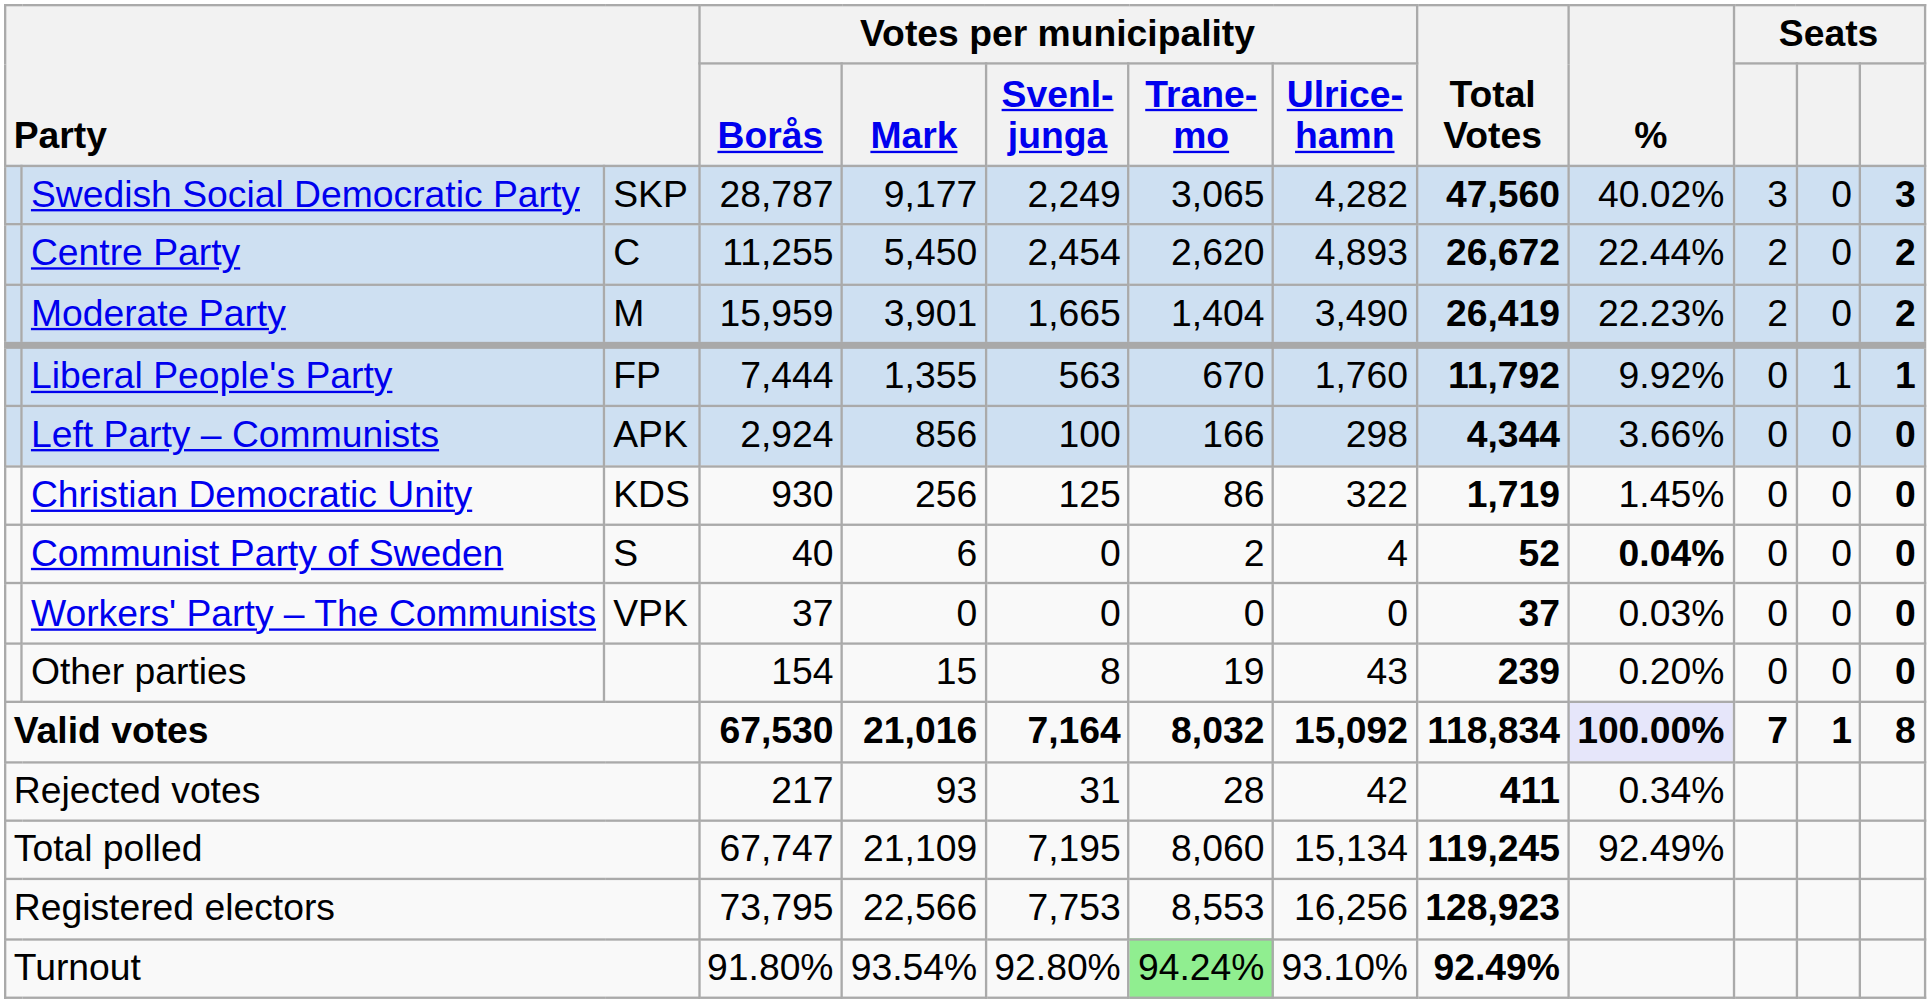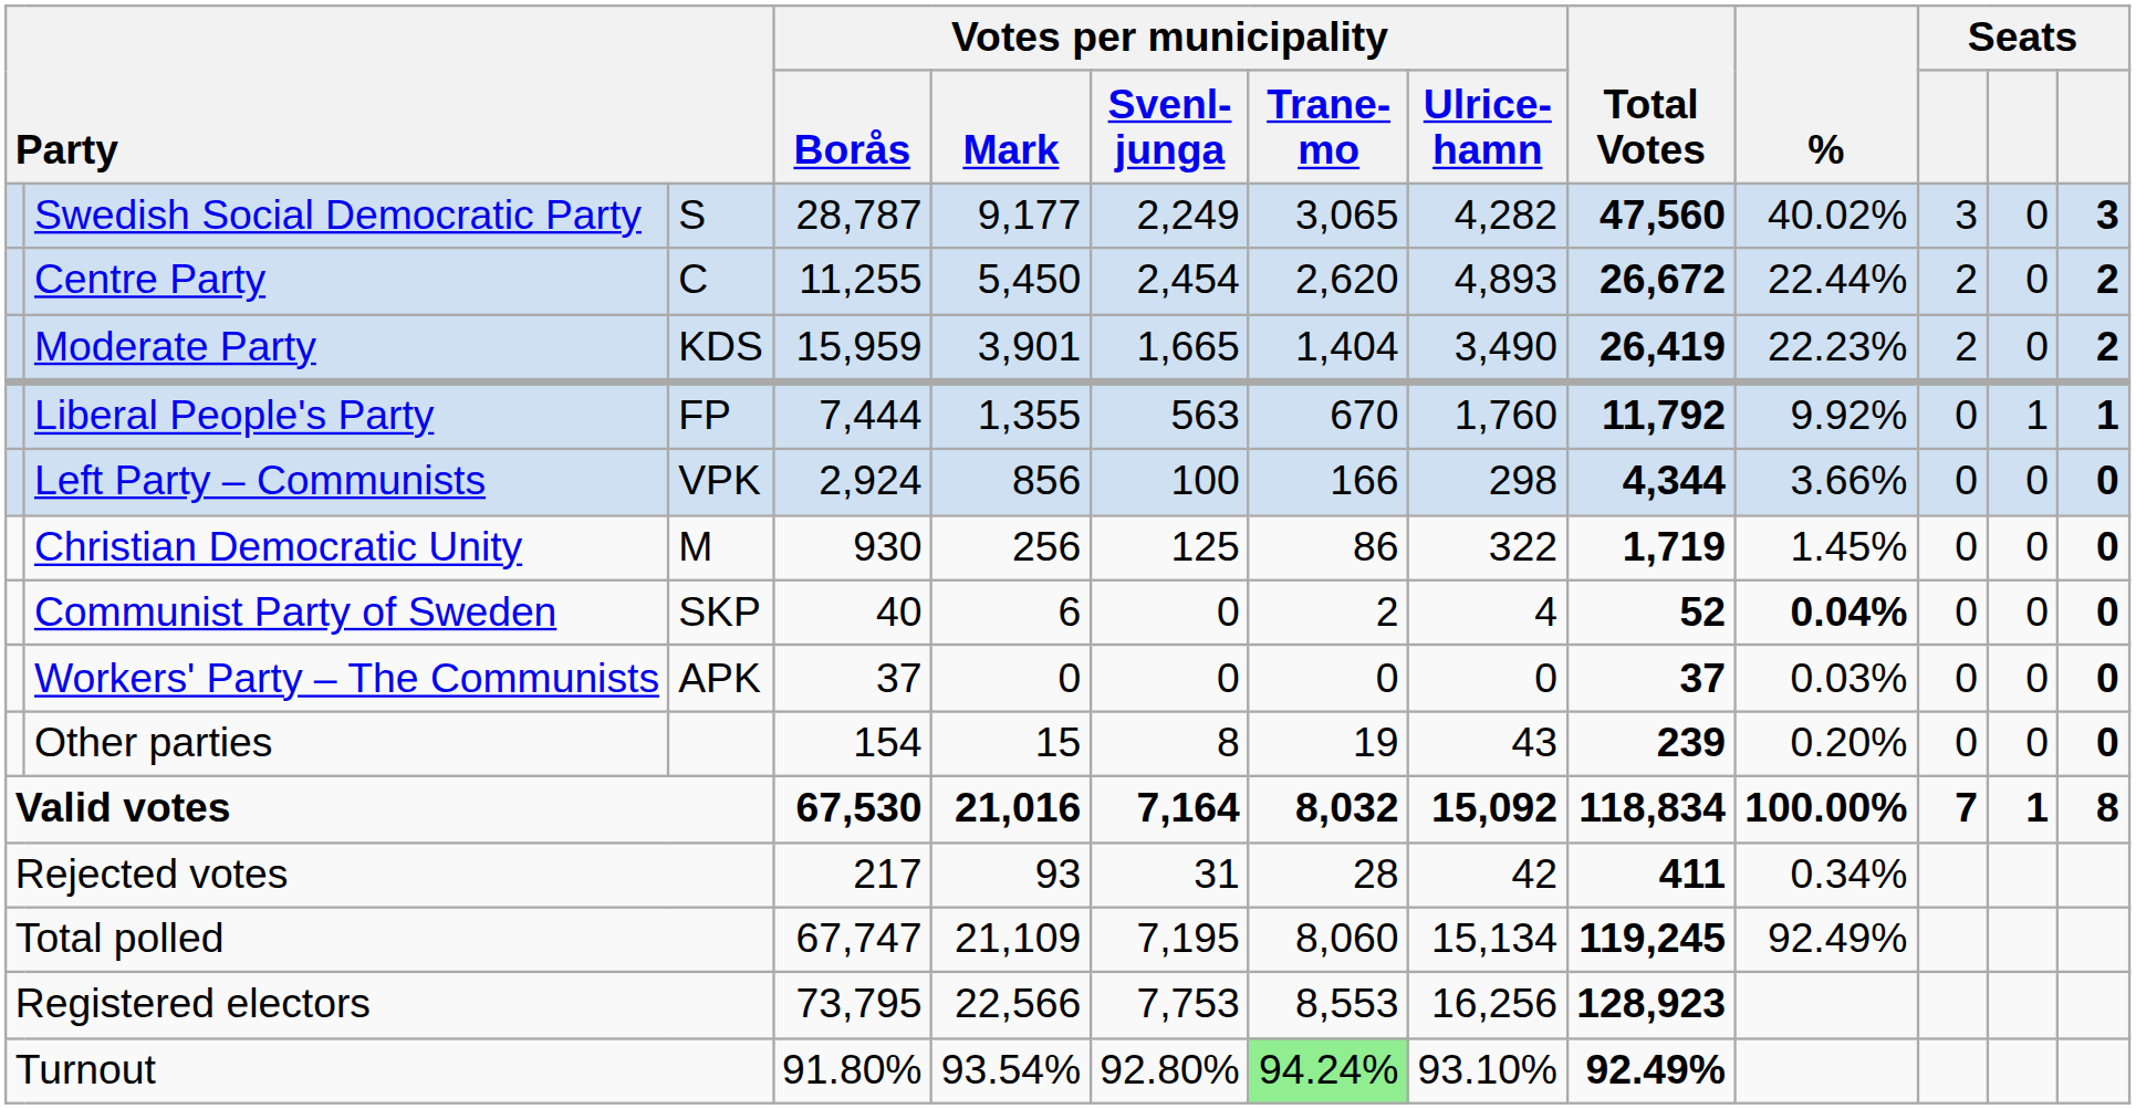Swedish Social Democratic Party | column 3: SKP -> S
Moderate Party | column 3: M -> KDS
Left Party – Communists | column 3: APK -> VPK
Christian Democratic Unity | column 3: KDS -> M
Communist Party of Sweden | column 3: S -> SKP
Workers' Party – The Communists | column 3: VPK -> APK
Valid votes | %: lavender background -> no background
